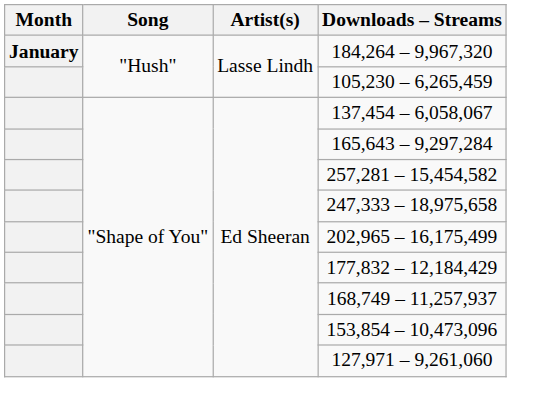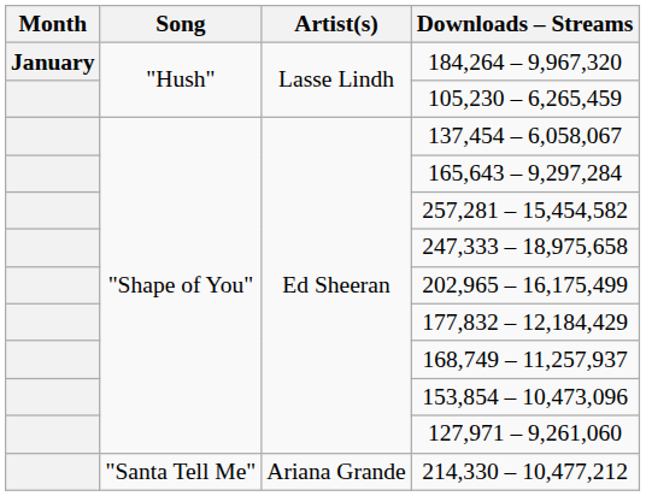+ row: "Santa Tell Me" | Ariana Grande | 214,330 – 10,477,212
